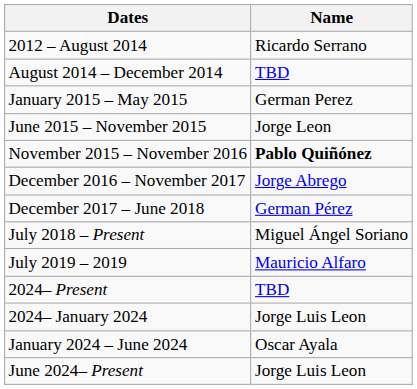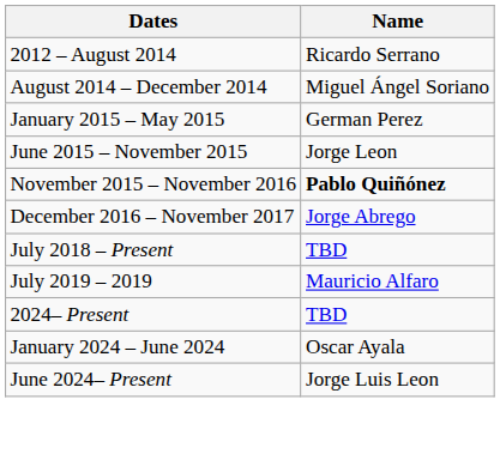August 2014 – December 2014 | Name: TBD -> Miguel Ángel Soriano
- row: December 2017 – June 2018 | German Pérez
July 2018 – Present | Name: Miguel Ángel Soriano -> TBD
- row: 2024– January 2024 | Jorge Luis Leon
